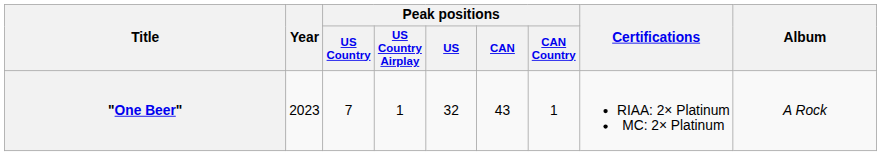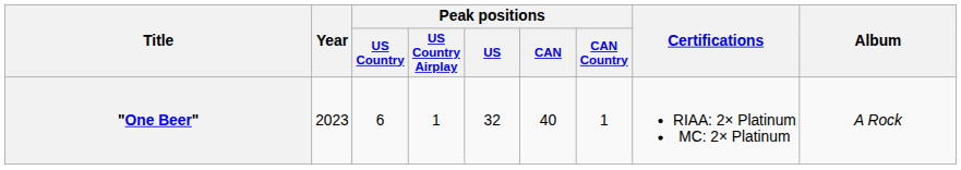"One Beer" | Peak positions / US Country: 7 -> 6
"One Beer" | Peak positions / CAN: 43 -> 40
